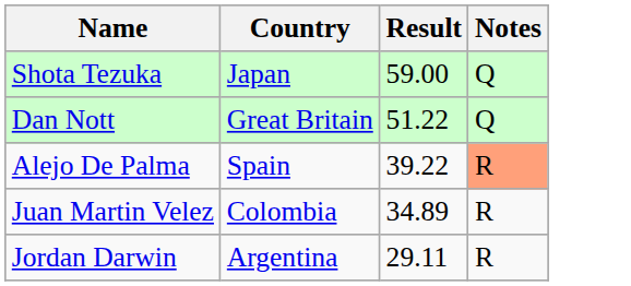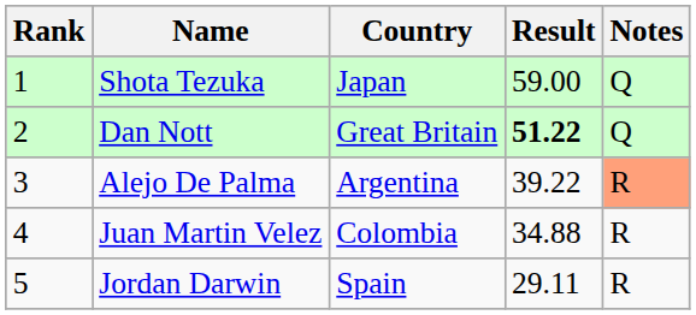+ column: Rank | 1 | 2 | 3 | 4 | 5
Dan Nott | Result: normal -> bold
Alejo De Palma | Country: Spain -> Argentina
Juan Martin Velez | Result: 34.89 -> 34.88
Jordan Darwin | Country: Argentina -> Spain
